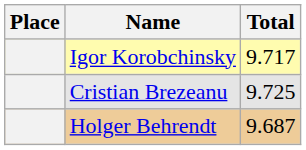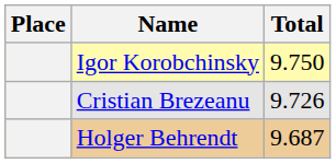Igor Korobchinsky | Total: 9.717 -> 9.750
Cristian Brezeanu | Total: 9.725 -> 9.726
